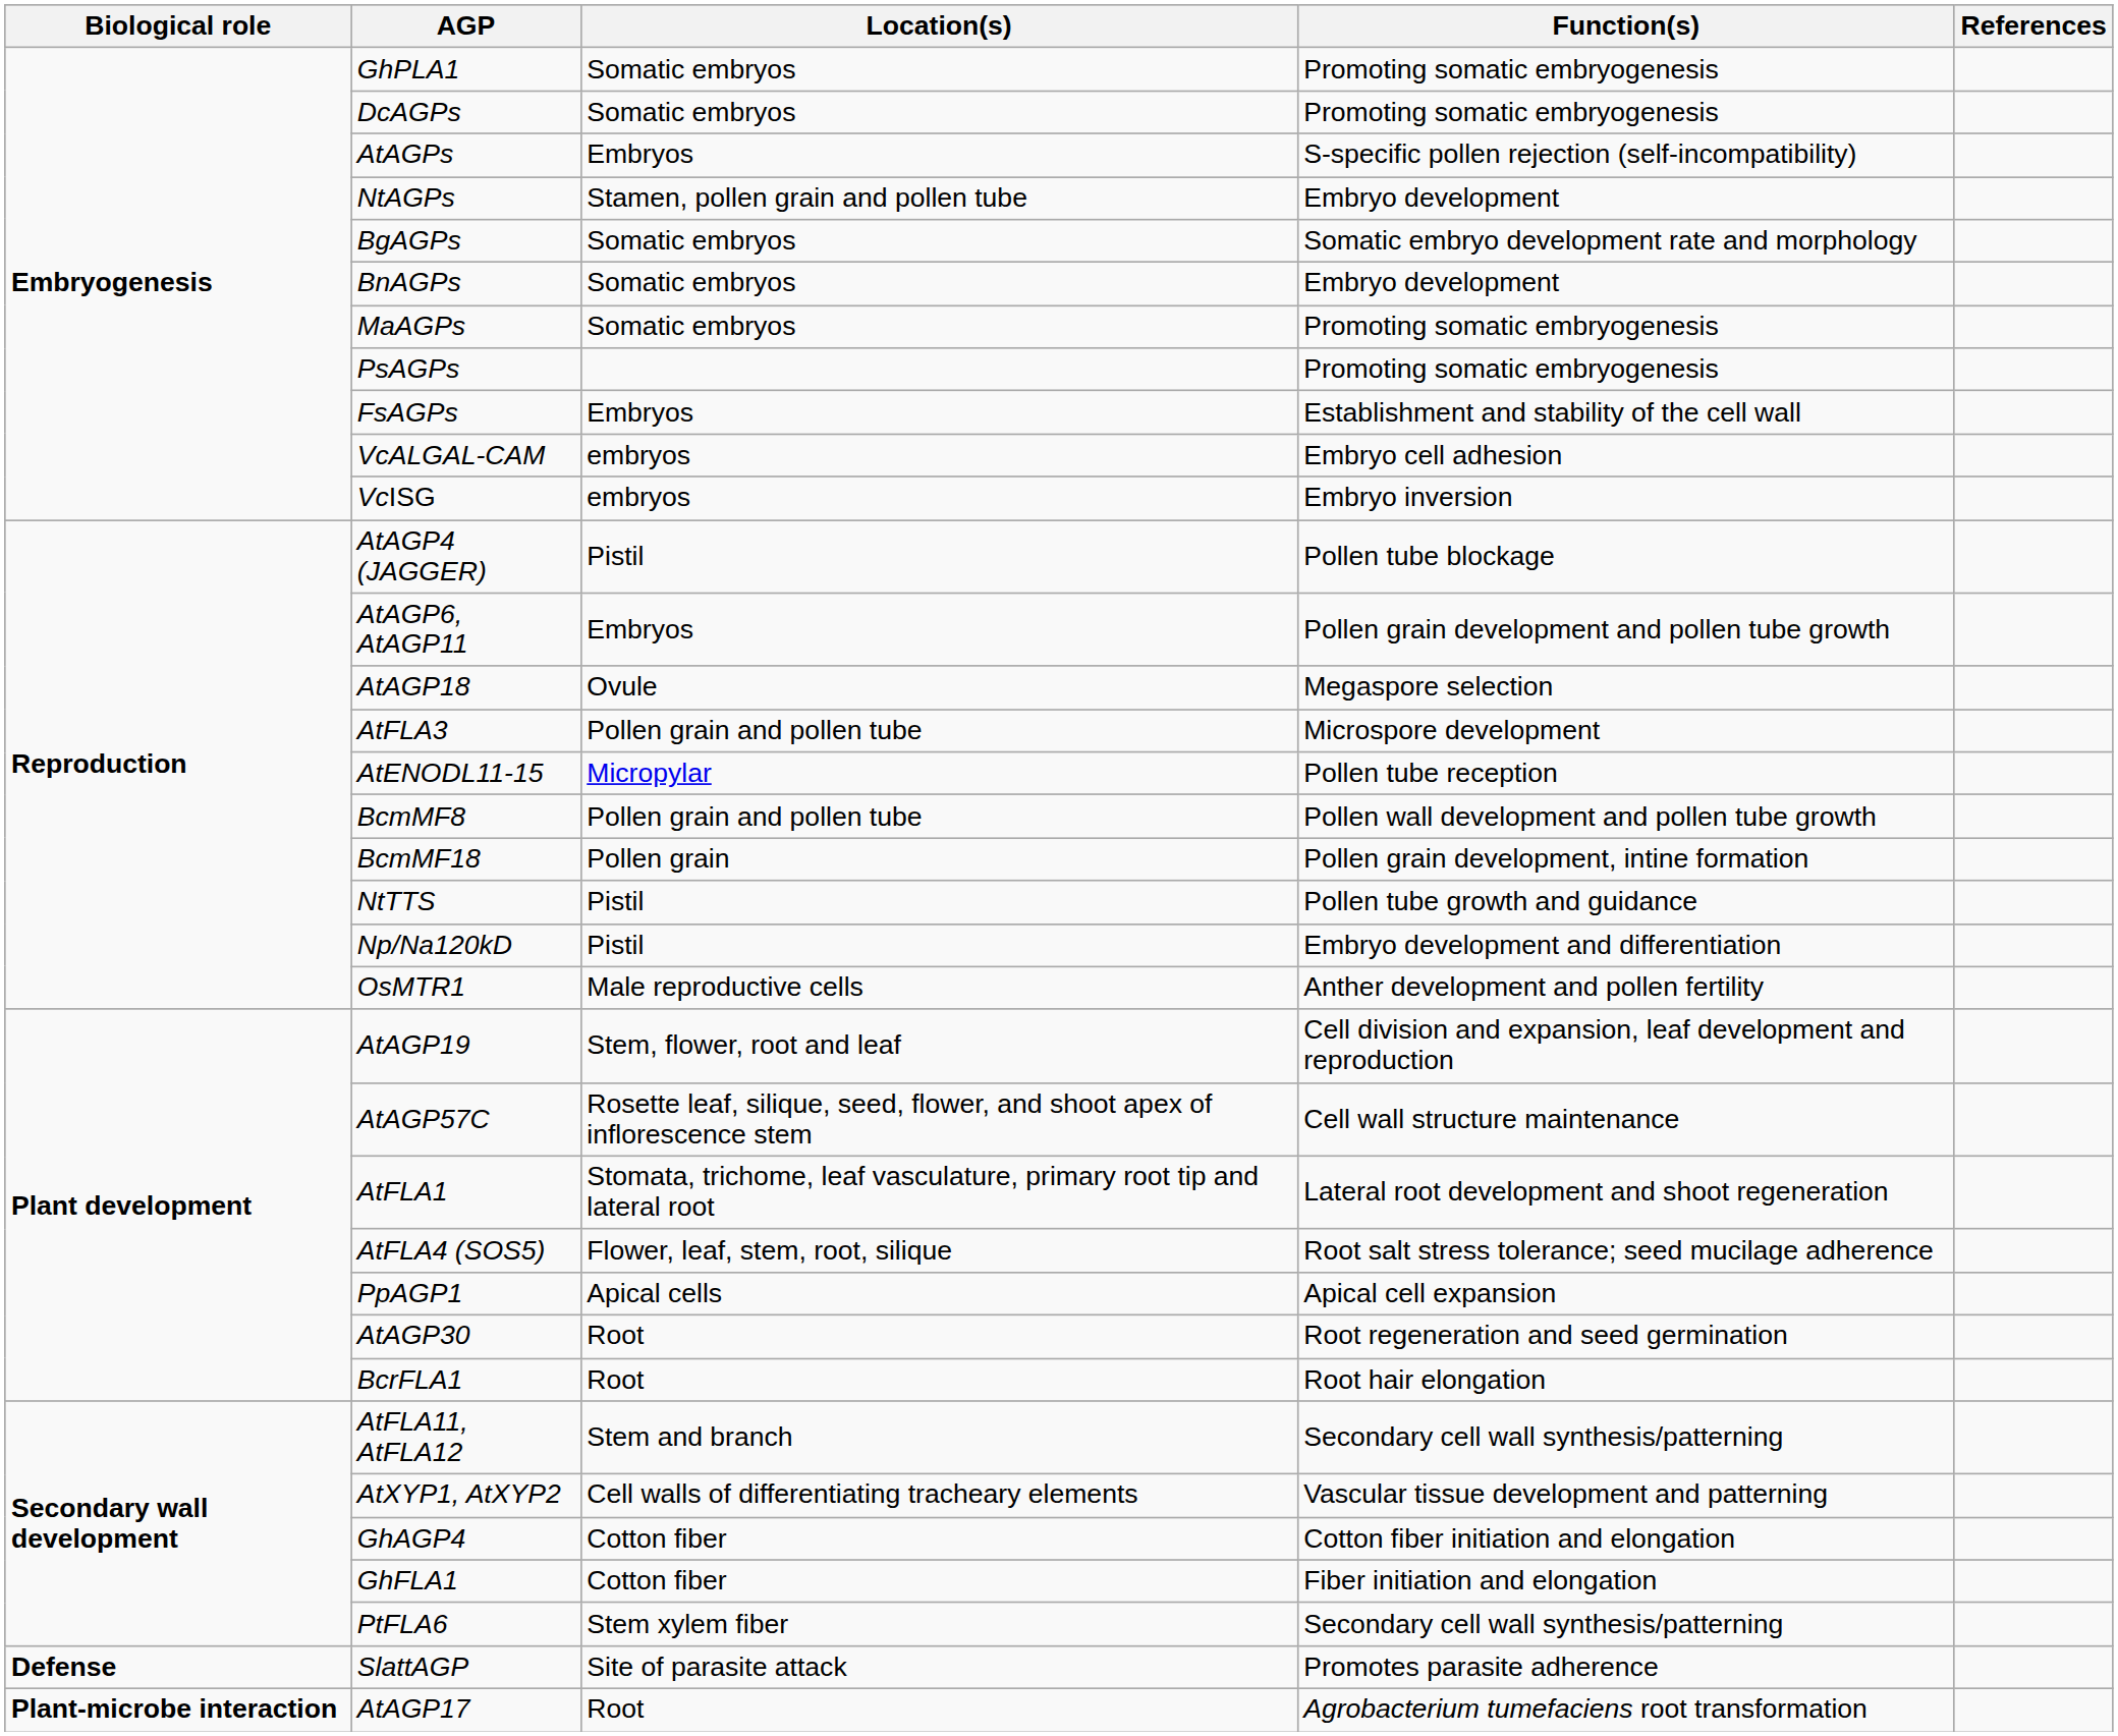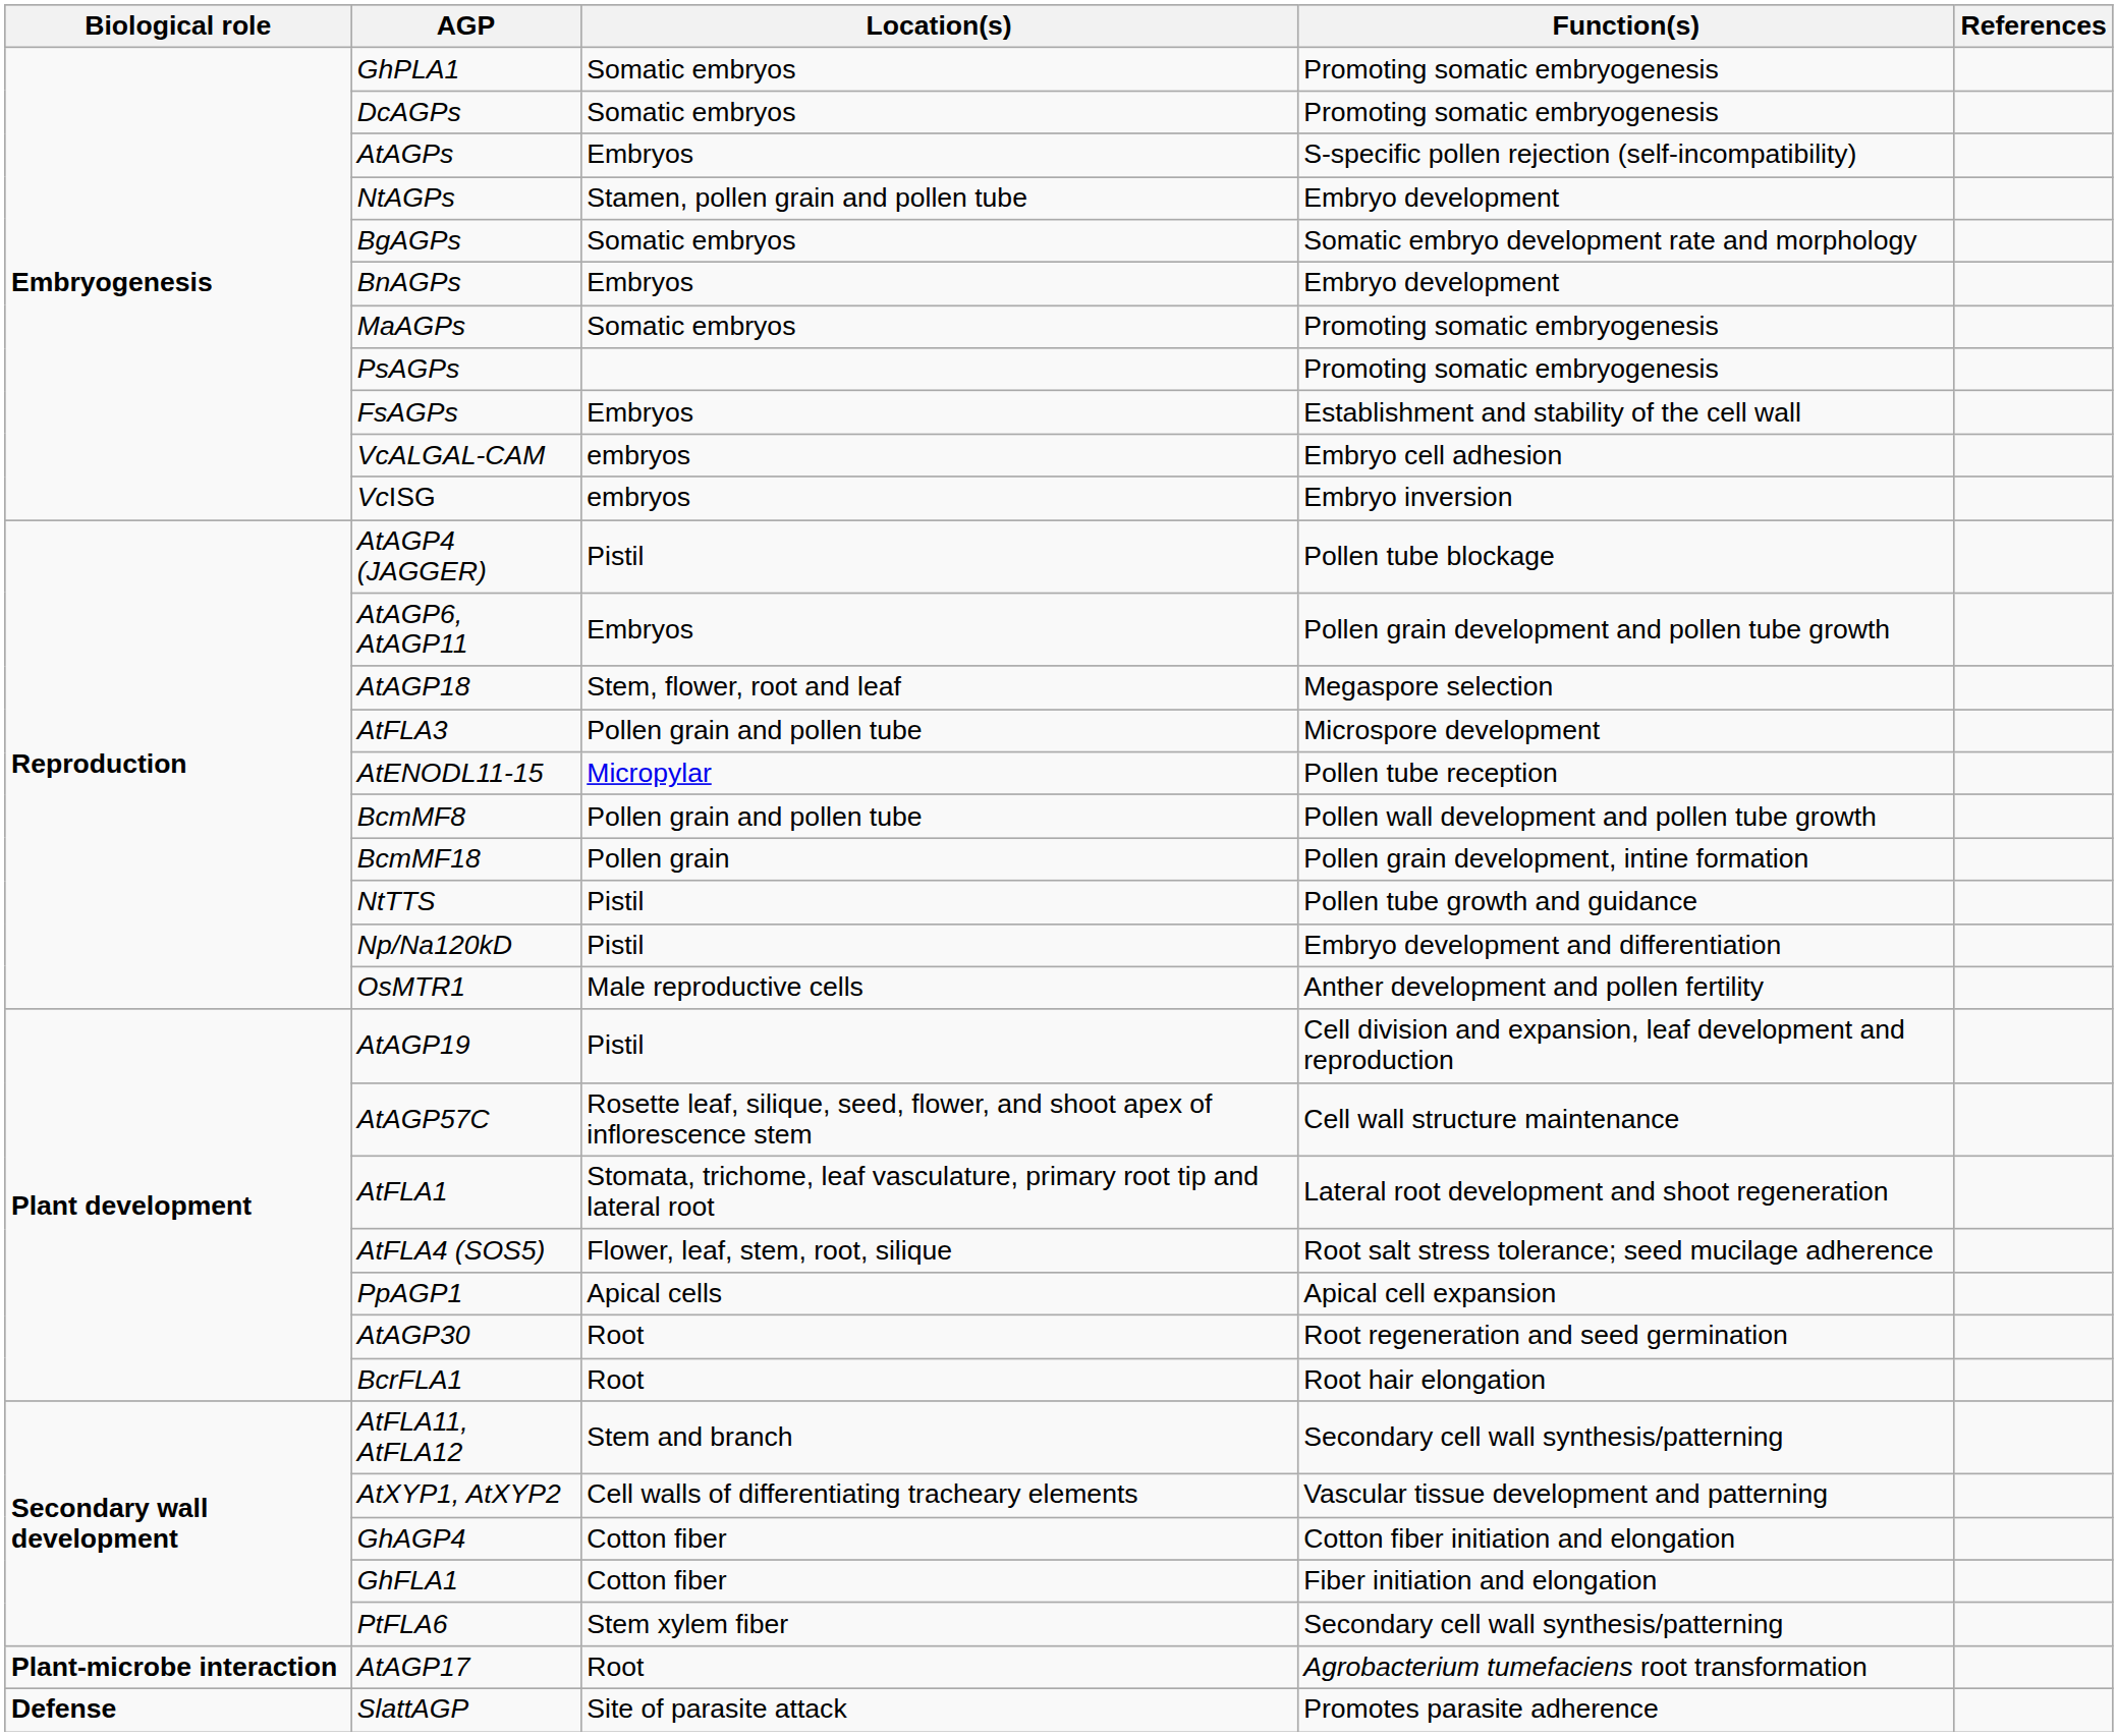BnAGPs | Location(s): Somatic embryos -> Embryos
AtAGP18 | Location(s): Ovule -> Stem, flower, root and leaf
AtAGP19 | Location(s): Stem, flower, root and leaf -> Pistil
rows swapped: SlattAGP <-> AtAGP17
